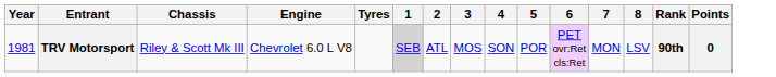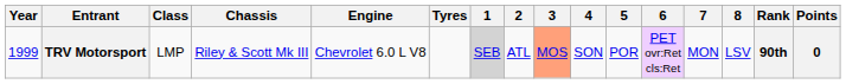+ column: Class | LMP
TRV Motorsport | Year: 1981 -> 1999
TRV Motorsport | 3: no background -> lightsalmon background
